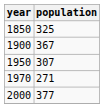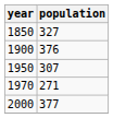1850 | population: 325 -> 327
1900 | population: 367 -> 376
